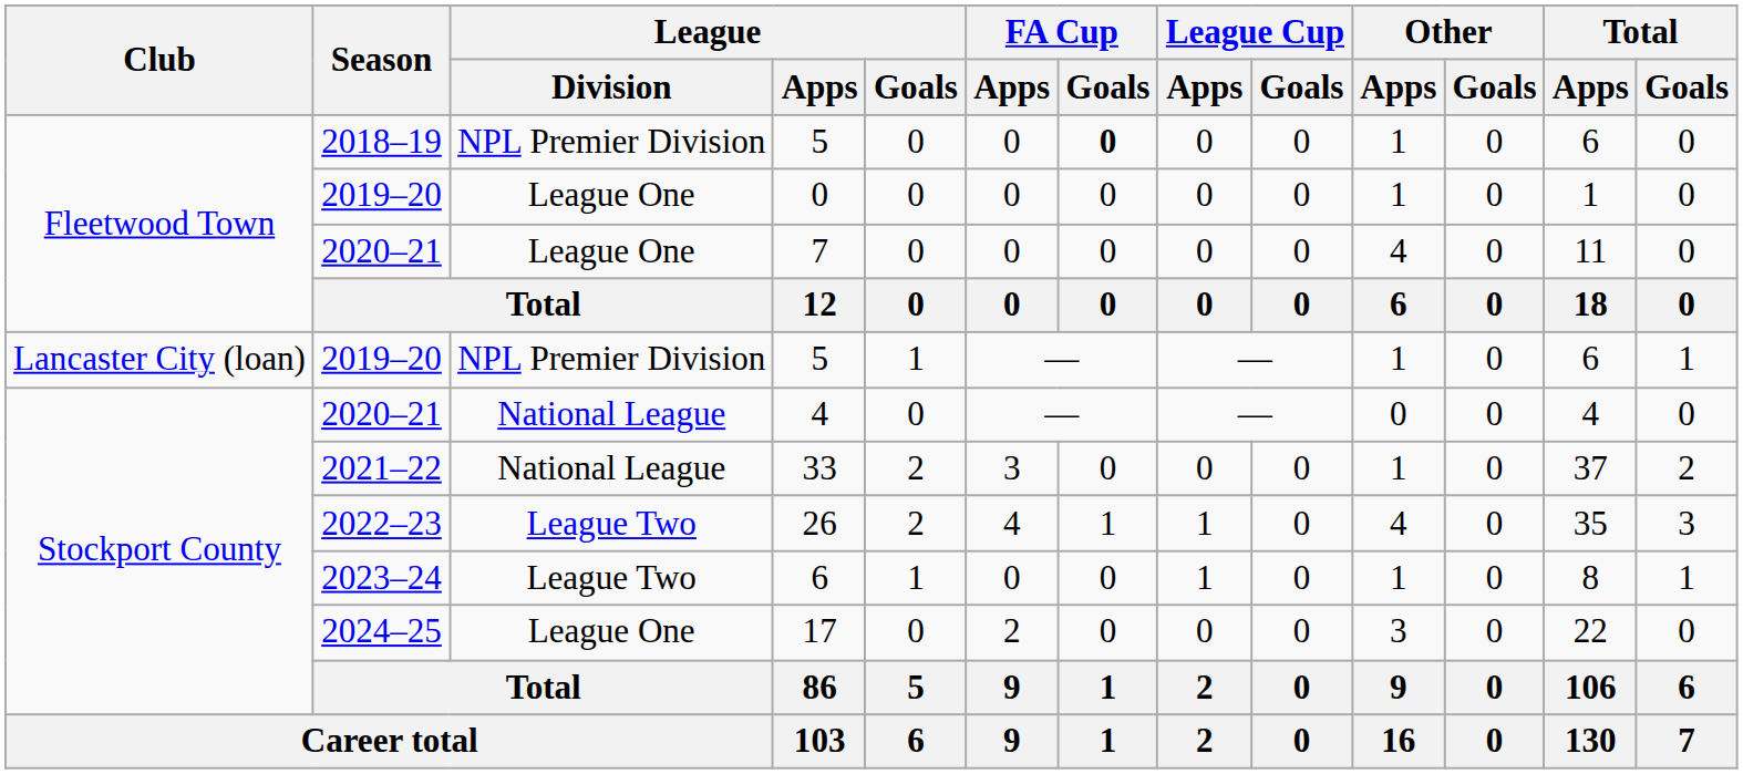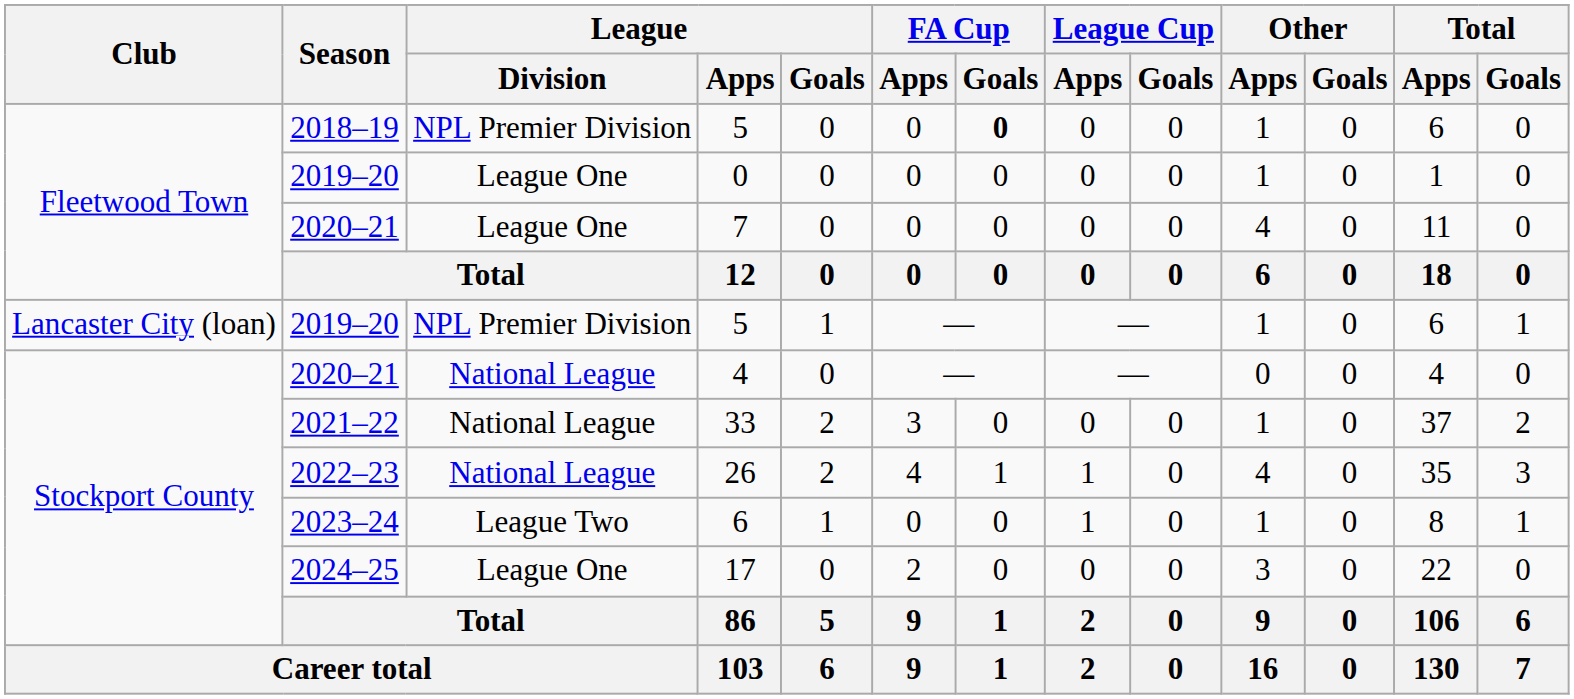26 | League / Division: League Two -> National League
